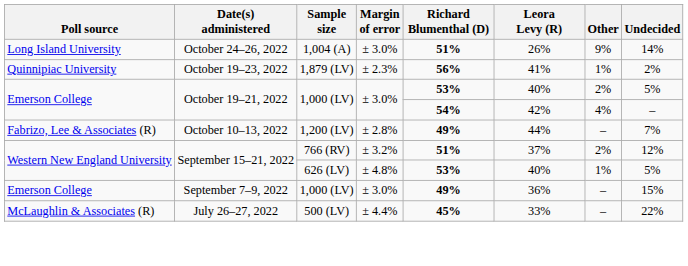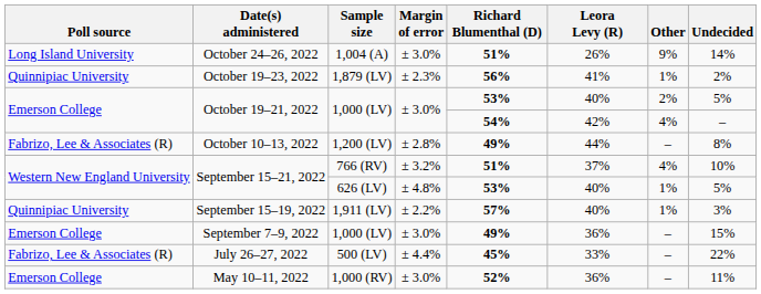October 10–13, 2022 | Undecided: 7% -> 8%
September 15–21, 2022 / 766 (RV) | Other: 2% -> 4%
September 15–21, 2022 / 766 (RV) | Undecided: 12% -> 10%
+ row: Quinnipiac University | September 15–19, 2022 | 1,911 (LV) | ± 2.2% | 57% | 40% | 1% | 3%
July 26–27, 2022 | Poll source: McLaughlin & Associates (R) -> Fabrizo, Lee & Associates (R)
+ row: Emerson College | May 10–11, 2022 | 1,000 (RV) | ± 3.0% | 52% | 36% | – | 11%
